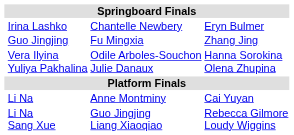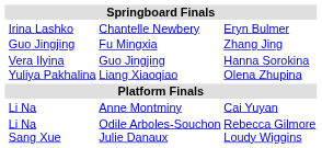Vera Ilyina Yuliya Pakhalina | column 3: Odile Arboles-Souchon Julie Danaux -> Guo Jingjing Liang Xiaoqiao
Li Na Sang Xue | column 3: Guo Jingjing Liang Xiaoqiao -> Odile Arboles-Souchon Julie Danaux
